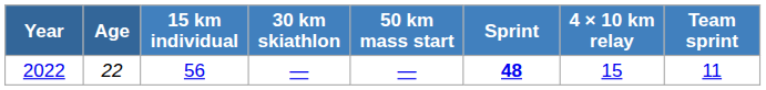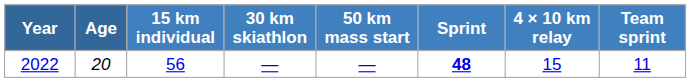2022 | Age: 22 -> 20
